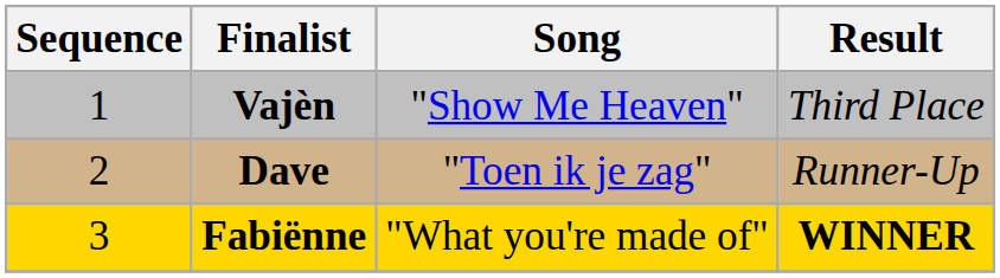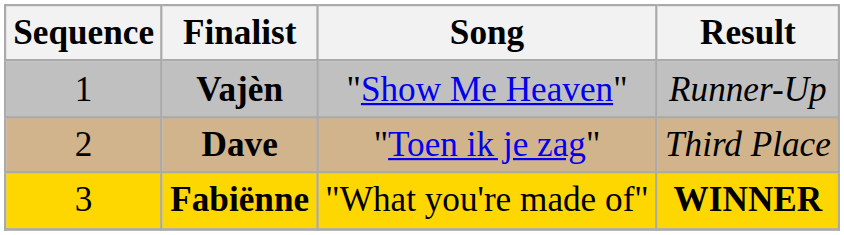Vajèn | Result: Third Place -> Runner-Up
Dave | Result: Runner-Up -> Third Place
